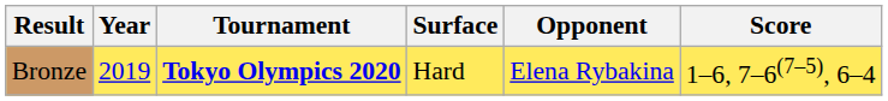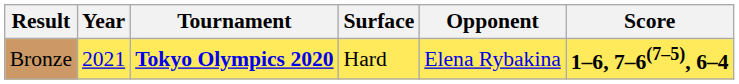Bronze | Year: 2019 -> 2021
Bronze | Score: normal -> bold
